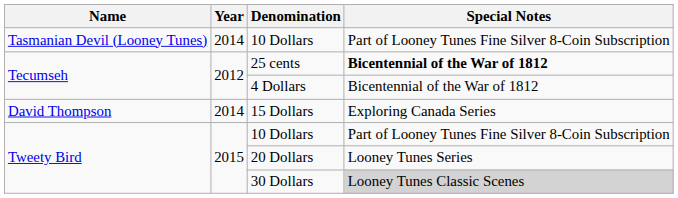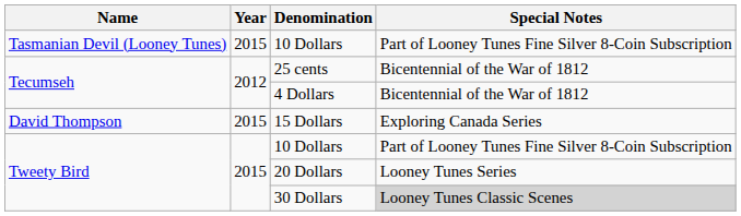Tasmanian Devil (Looney Tunes) / 10 Dollars | Year: 2014 -> 2015
25 cents | Special Notes: bold -> normal
15 Dollars | Year: 2014 -> 2015
